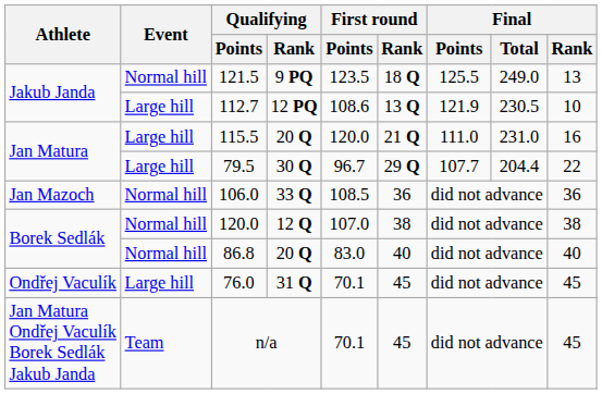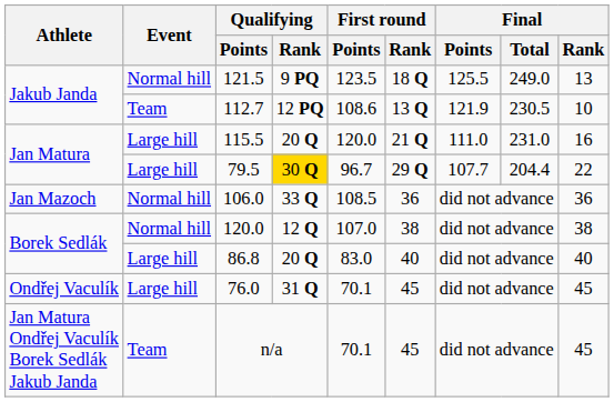112.7 | Event: Large hill -> Team
79.5 | Qualifying / Rank: no background -> gold background
86.8 | Event: Normal hill -> Large hill
